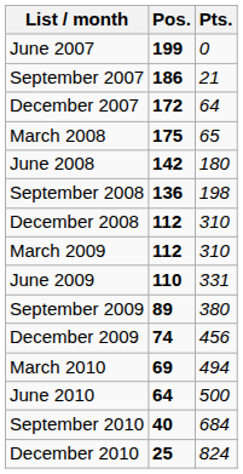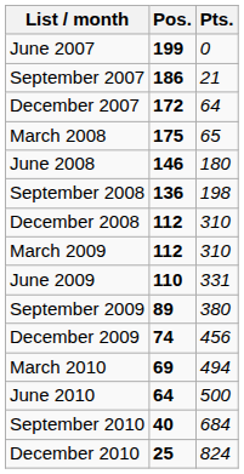June 2008 | Pos.: 142 -> 146
